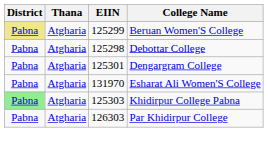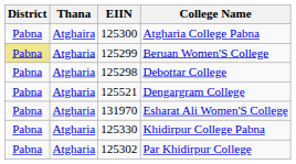+ row: Pabna | Atghaira | 125300 | Atgharia College Pabna
Dengargram College | EIIN: 125301 -> 125521
Khidirpur College Pabna | District: lightgreen background -> no background
Khidirpur College Pabna | EIIN: 125303 -> 125330
Par Khidirpur College | EIIN: 126303 -> 125302
